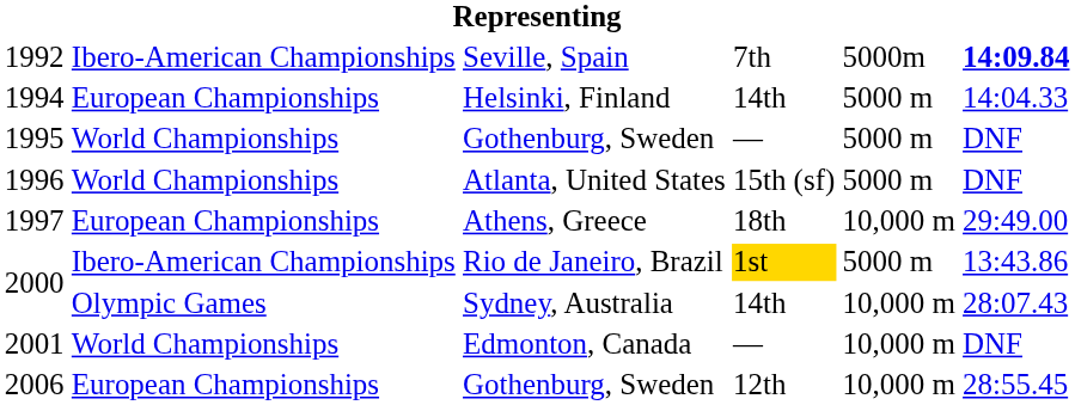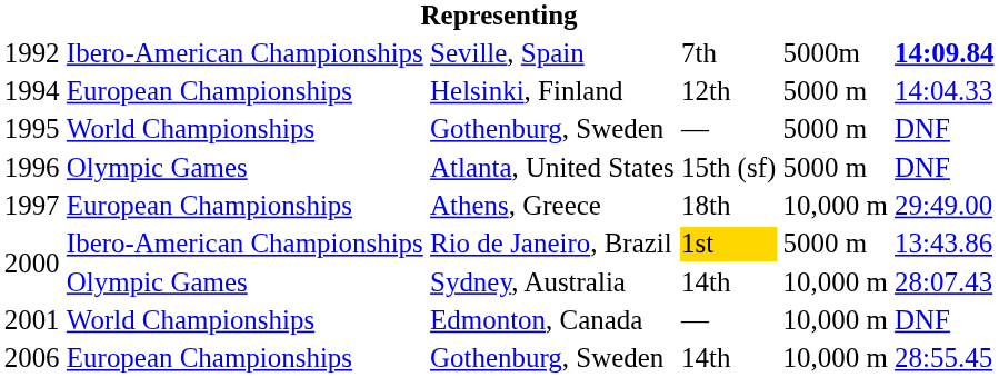1994 | column 4: 14th -> 12th
1996 | column 2: World Championships -> Olympic Games
2006 | column 4: 12th -> 14th
